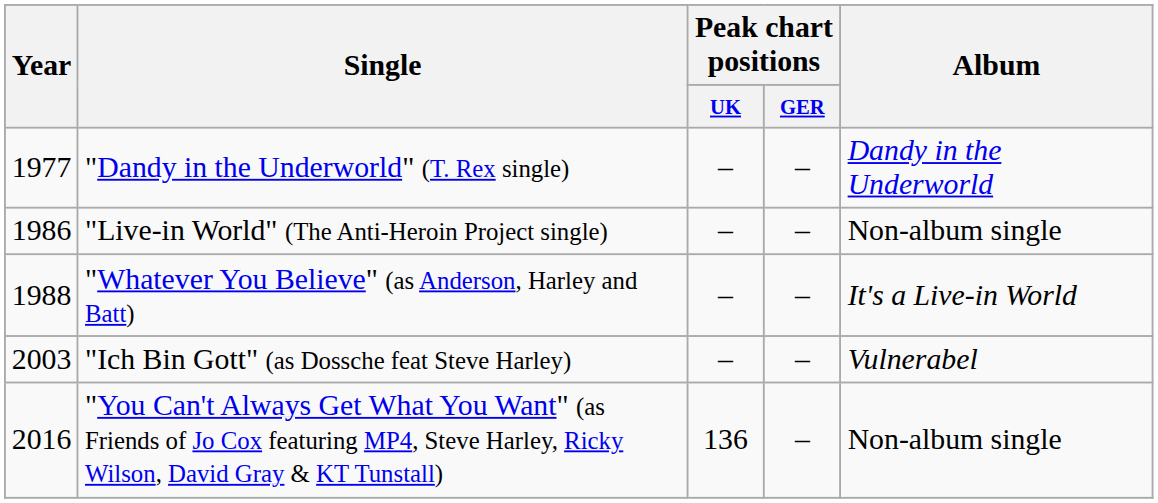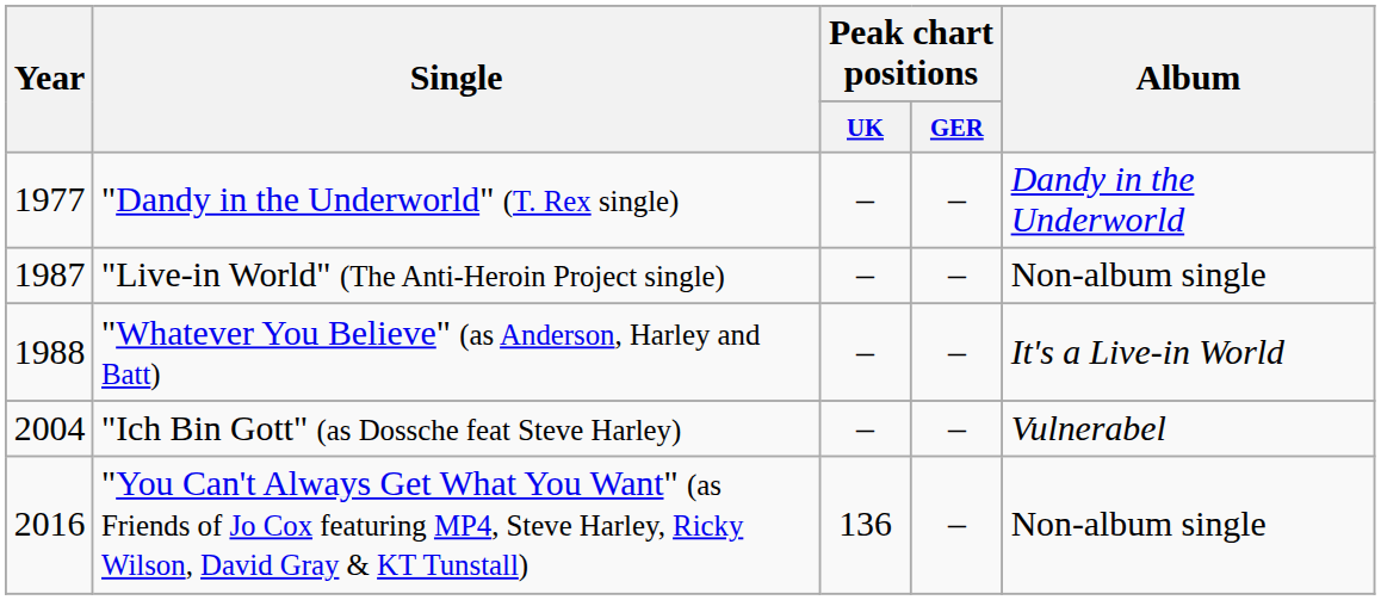"Live-in World" (The Anti-Heroin Project single) | Year: 1986 -> 1987
"Ich Bin Gott" (as Dossche feat Steve Harley) | Year: 2003 -> 2004
